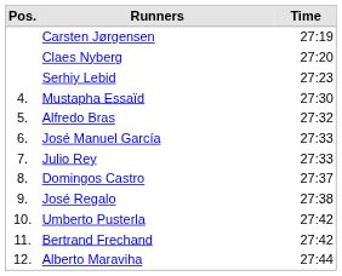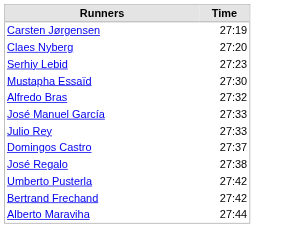- column: Pos. | 4. | 5. | 6. | 7. | 8. | 9. | 10. | 11. | 12.
